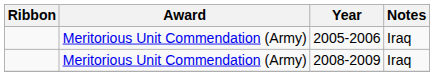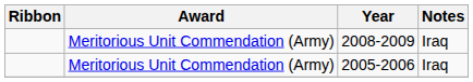rows swapped: 2005-2006 <-> 2008-2009
